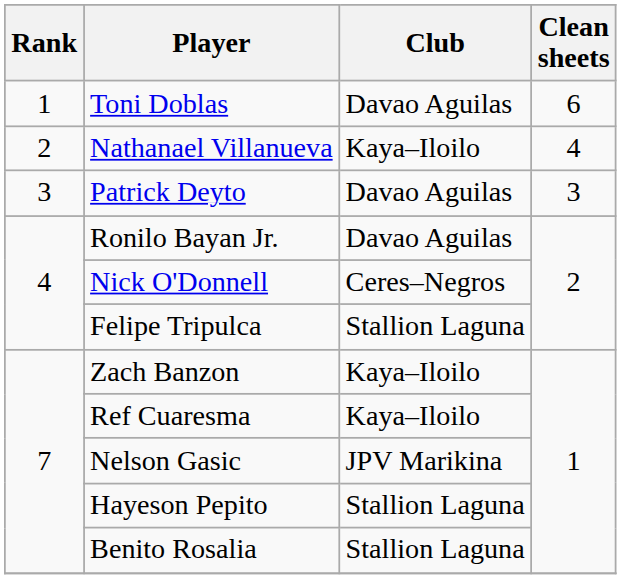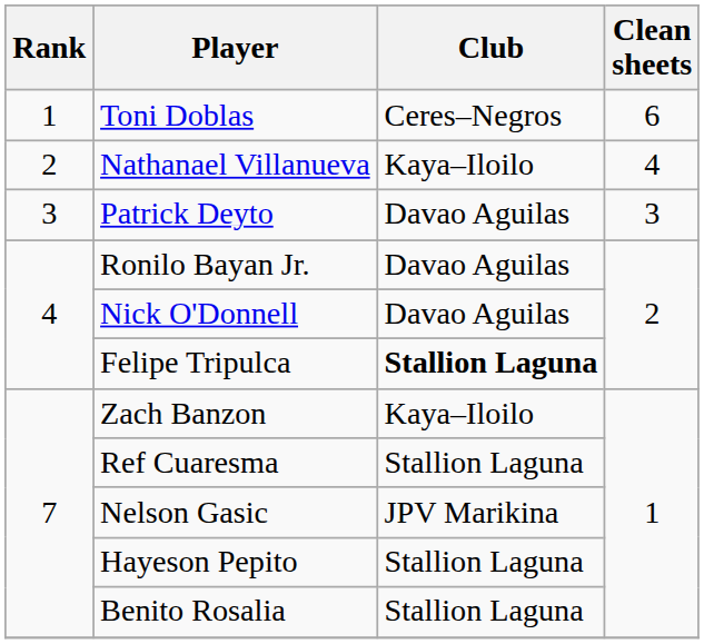Toni Doblas | Club: Davao Aguilas -> Ceres–Negros
Nick O'Donnell | Club: Ceres–Negros -> Davao Aguilas
Felipe Tripulca | Club: normal -> bold
Ref Cuaresma | Club: Kaya–Iloilo -> Stallion Laguna
